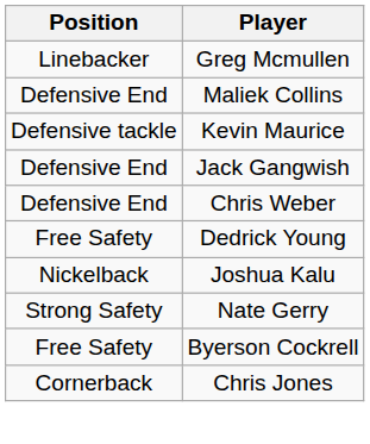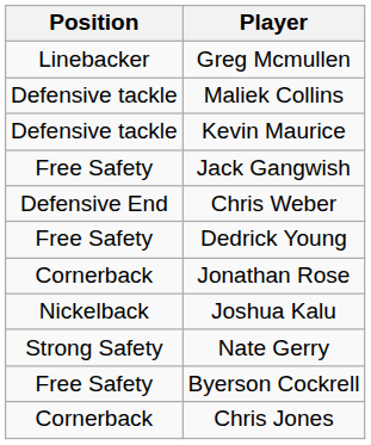Maliek Collins | Position: Defensive End -> Defensive tackle
Jack Gangwish | Position: Defensive End -> Free Safety
+ row: Cornerback | Jonathan Rose
